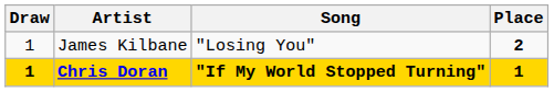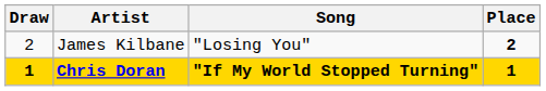James Kilbane | Draw: 1 -> 2
